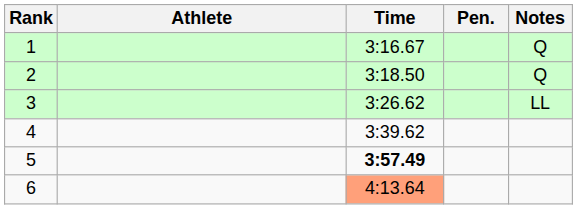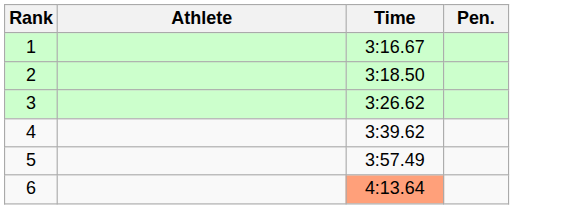- column: Notes | Q | Q | LL
5 | Time: bold -> normal
